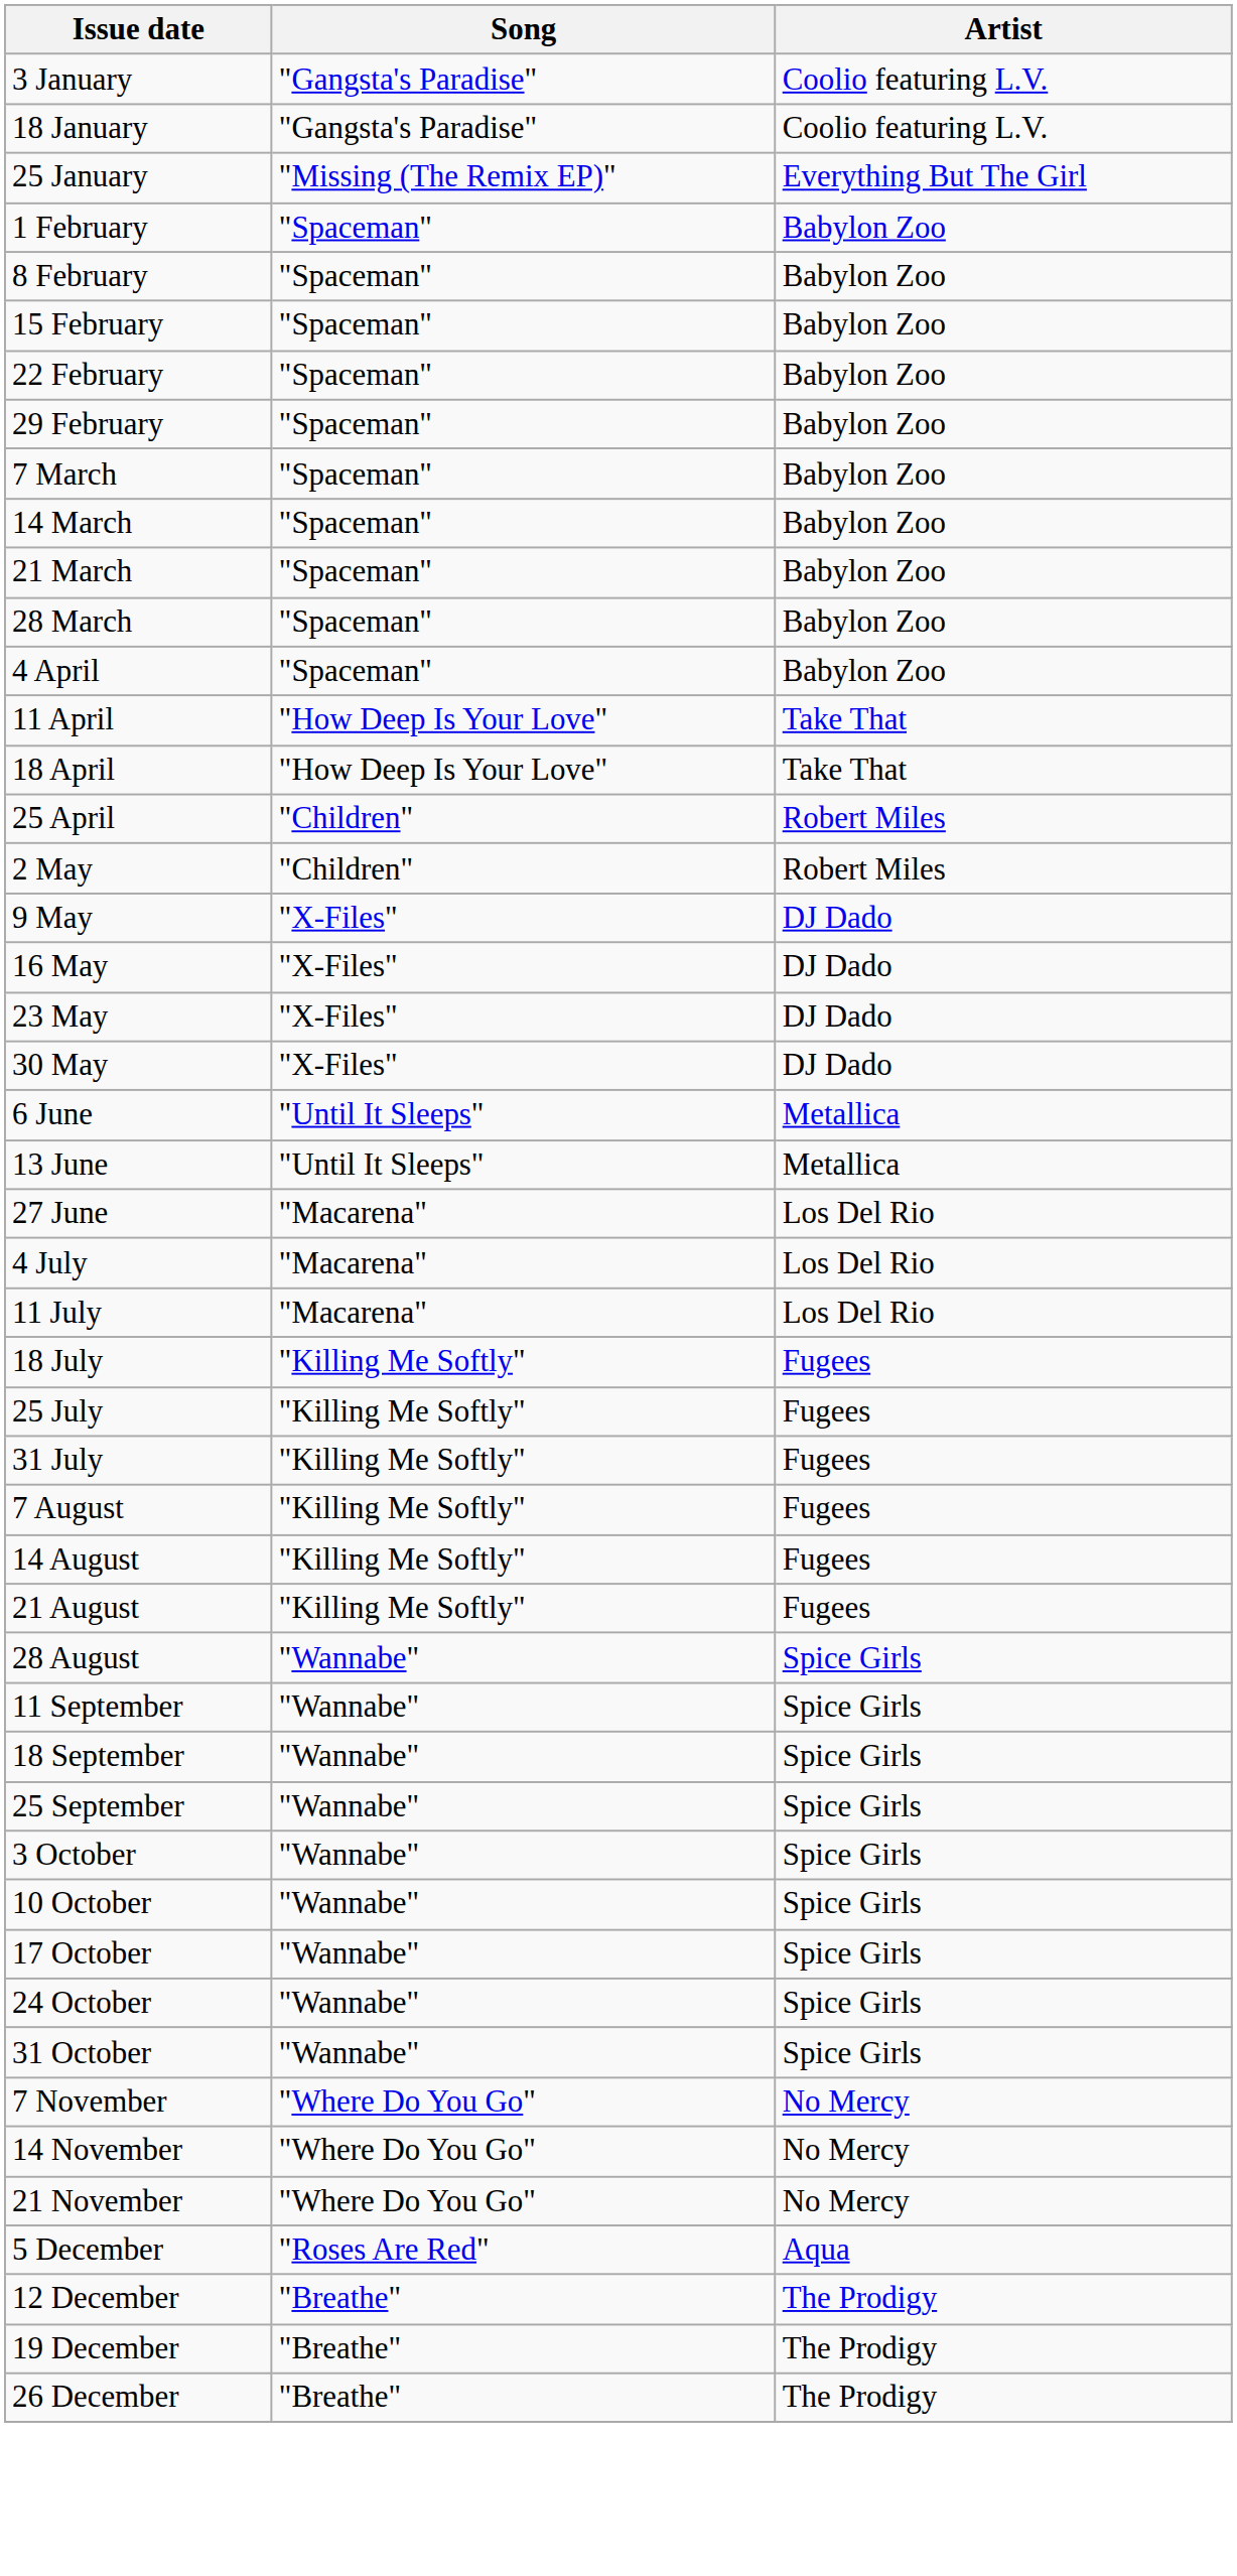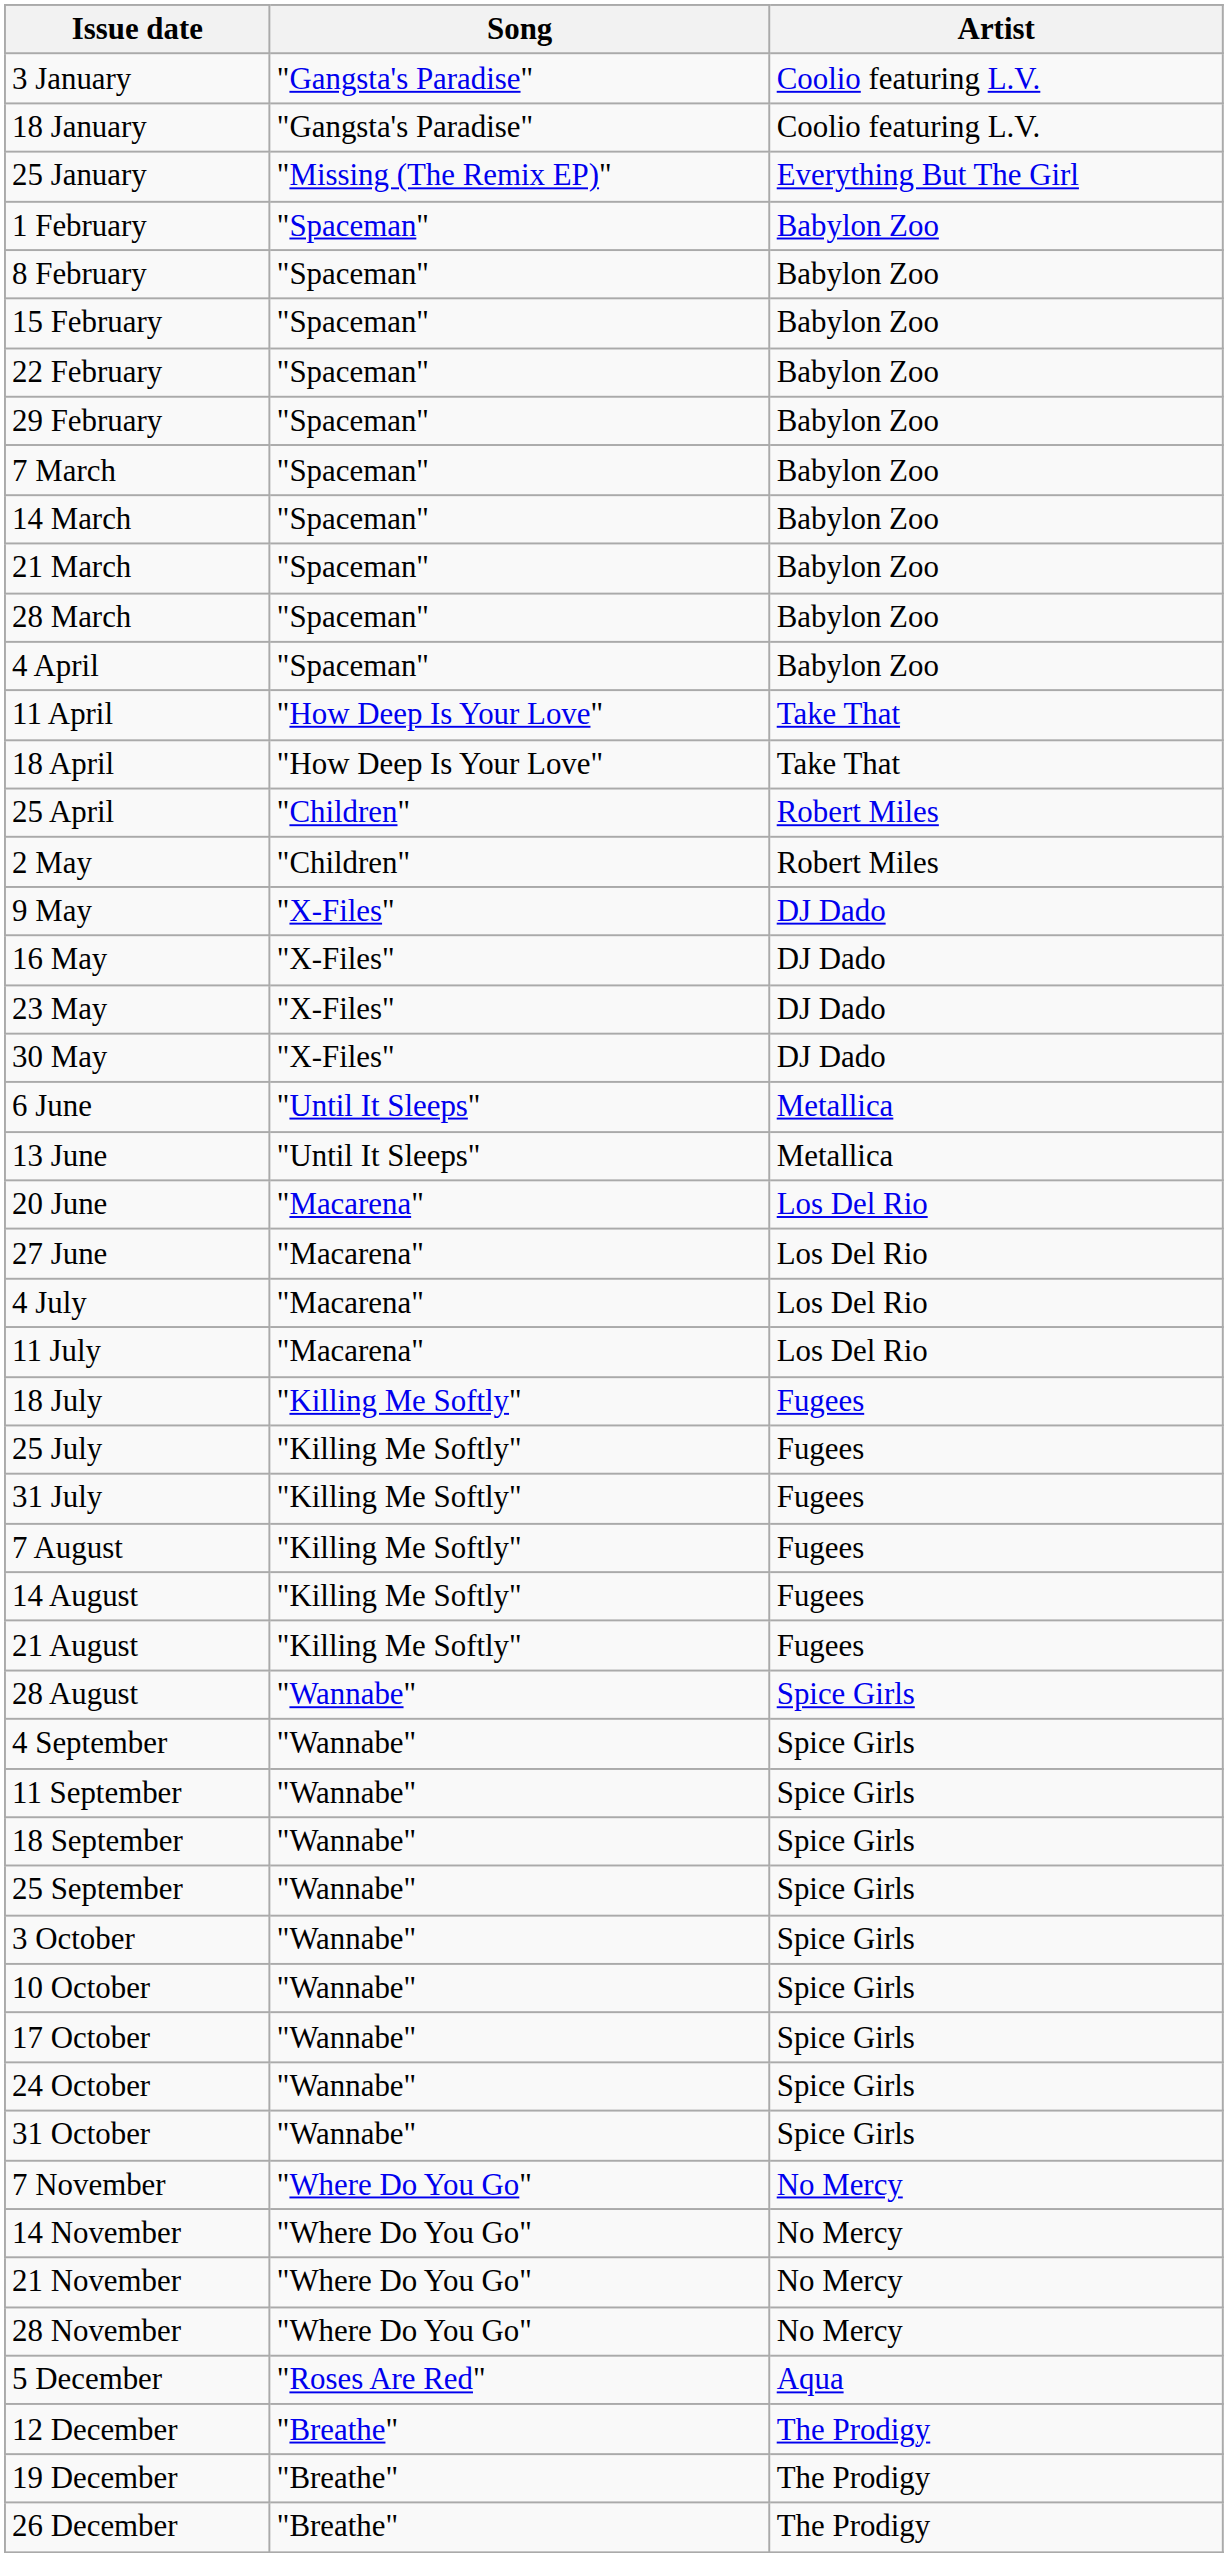+ row: 20 June | "Macarena" | Los Del Rio
+ row: 4 September | "Wannabe" | Spice Girls
+ row: 28 November | "Where Do You Go" | No Mercy
